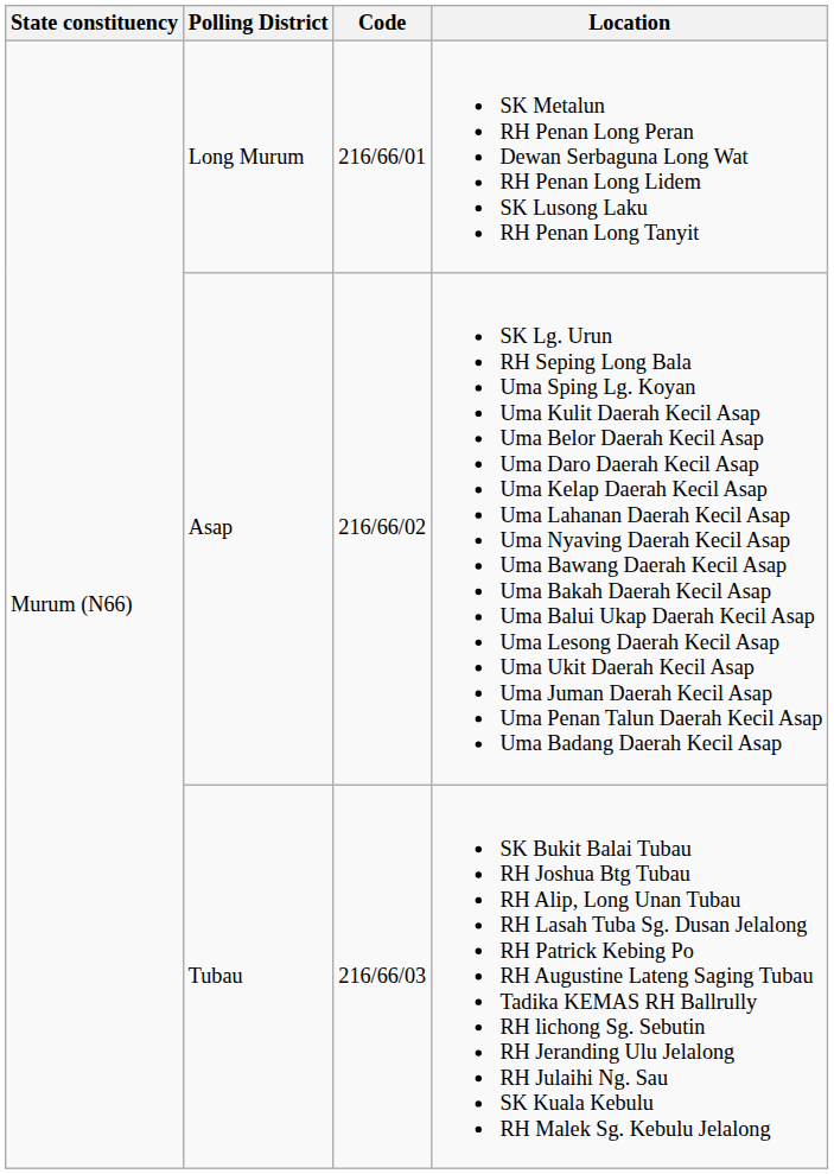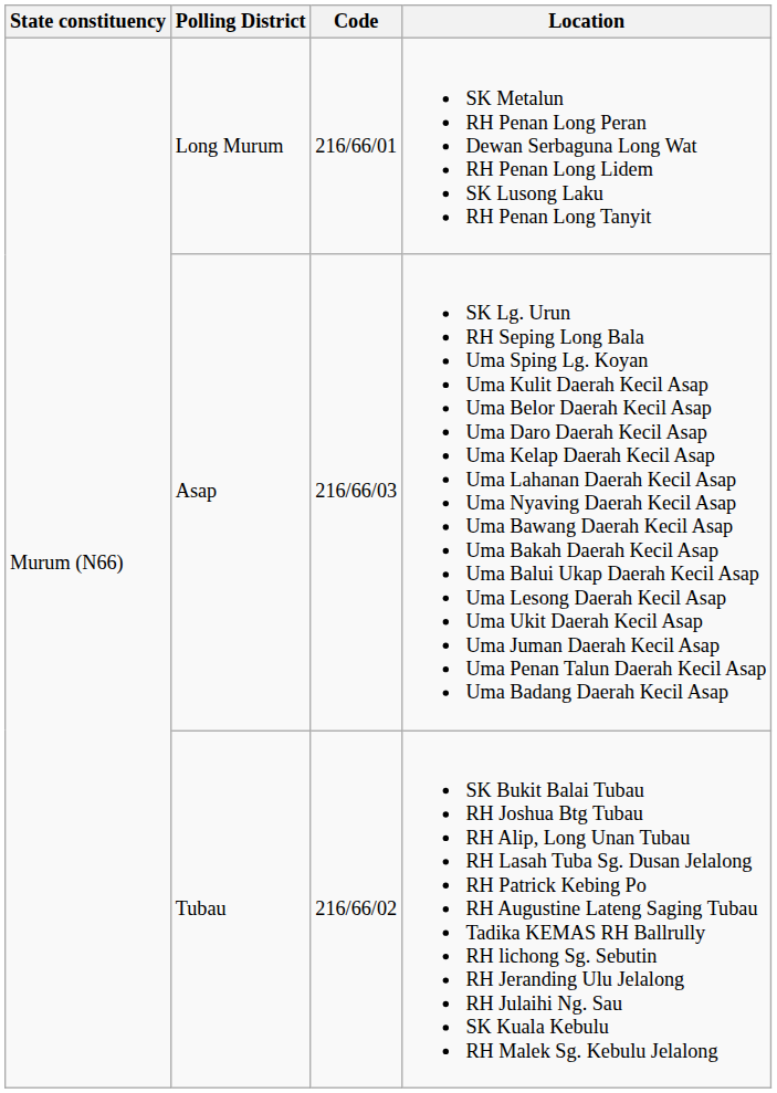Asap | Code: 216/66/02 -> 216/66/03
Tubau | Code: 216/66/03 -> 216/66/02
